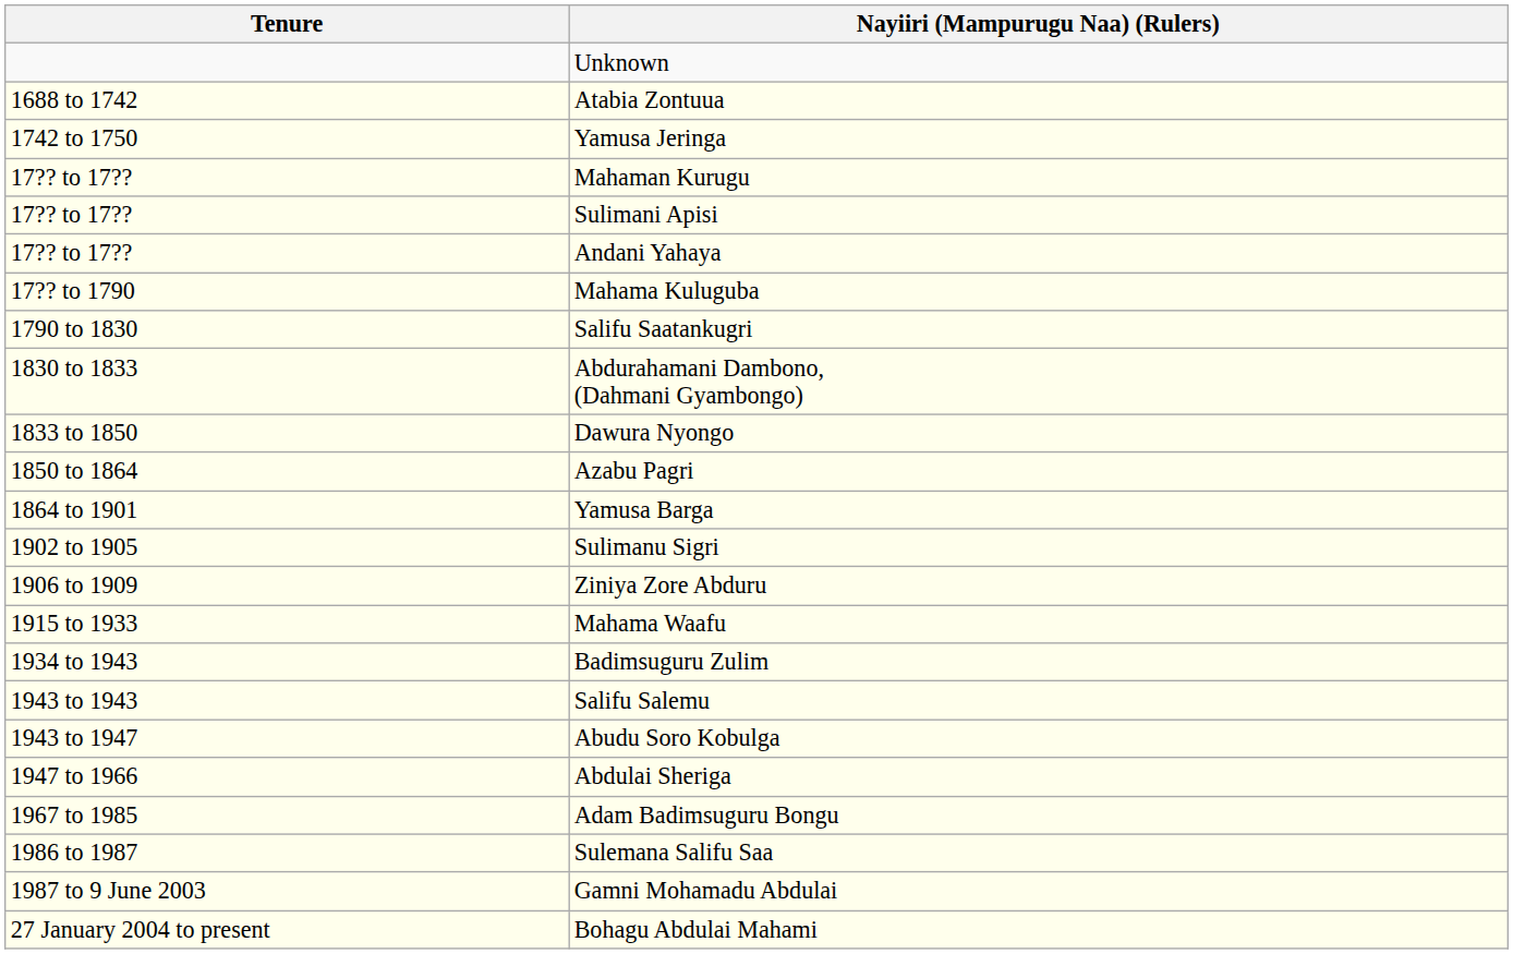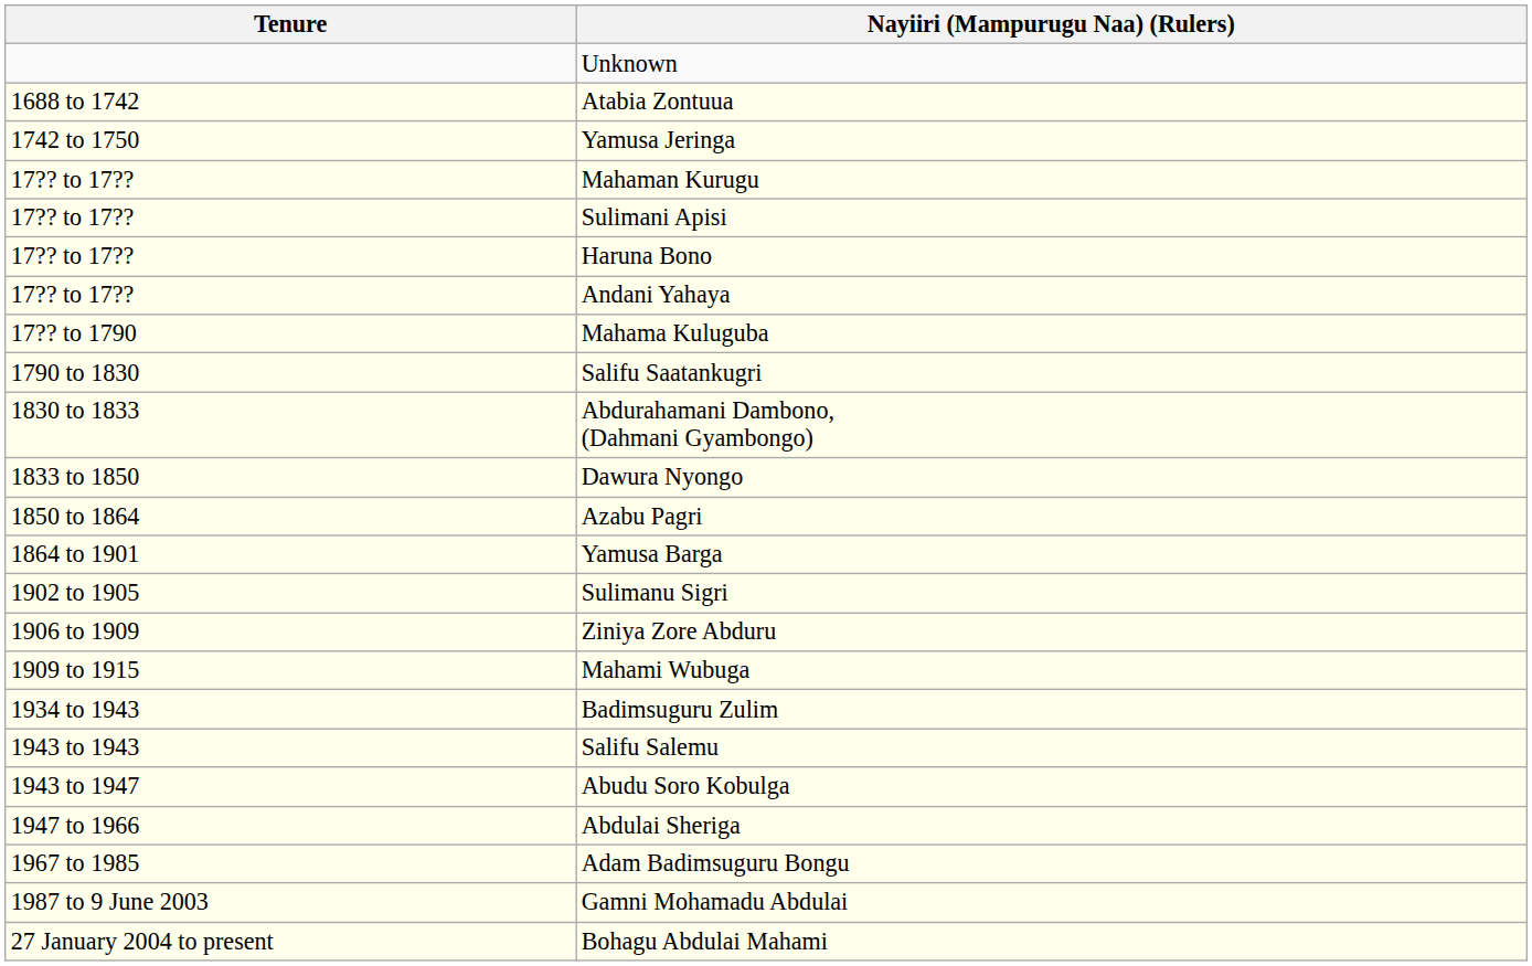+ row: 17?? to 17?? | Haruna Bono
+ row: 1909 to 1915 | Mahami Wubuga
- row: 1915 to 1933 | Mahama Waafu
- row: 1986 to 1987 | Sulemana Salifu Saa
